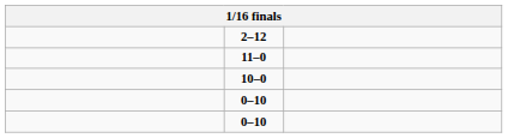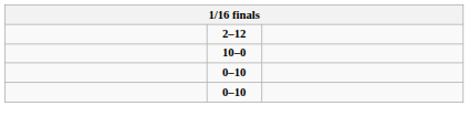- row: 11–0
